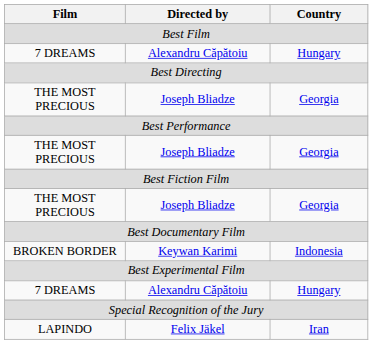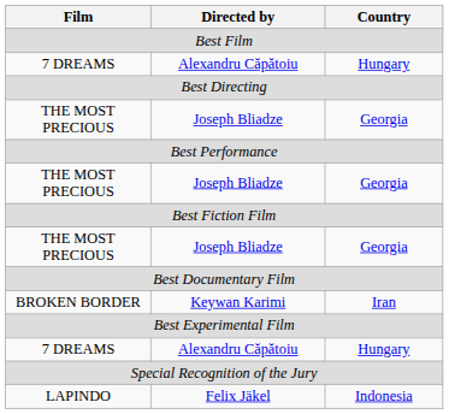BROKEN BORDER | Country: Indonesia -> Iran
LAPINDO | Country: Iran -> Indonesia
